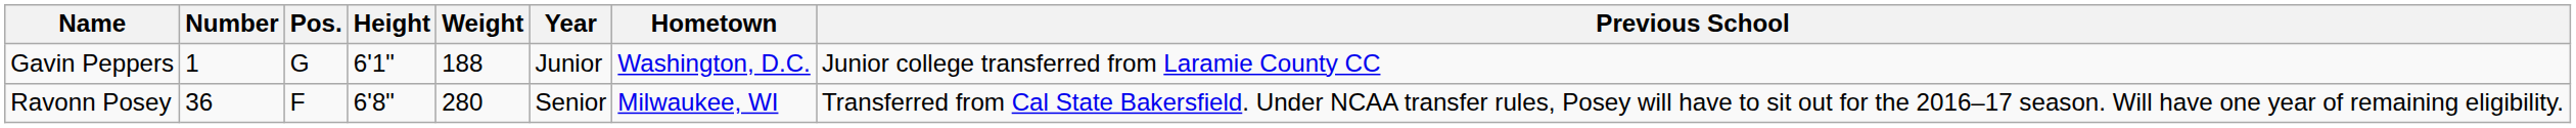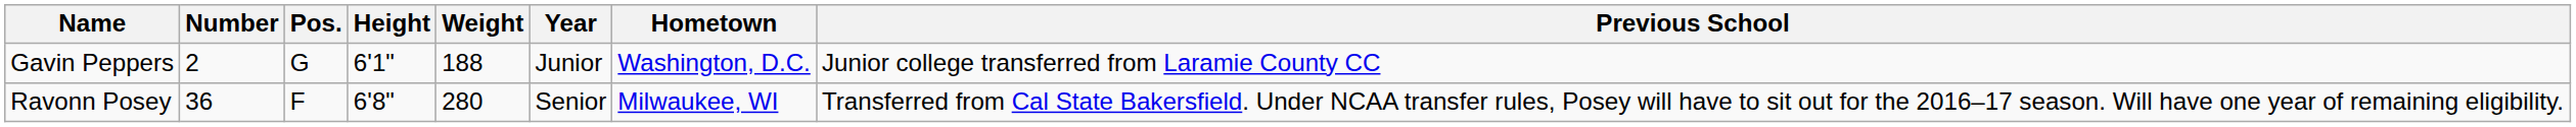Gavin Peppers | Number: 1 -> 2
